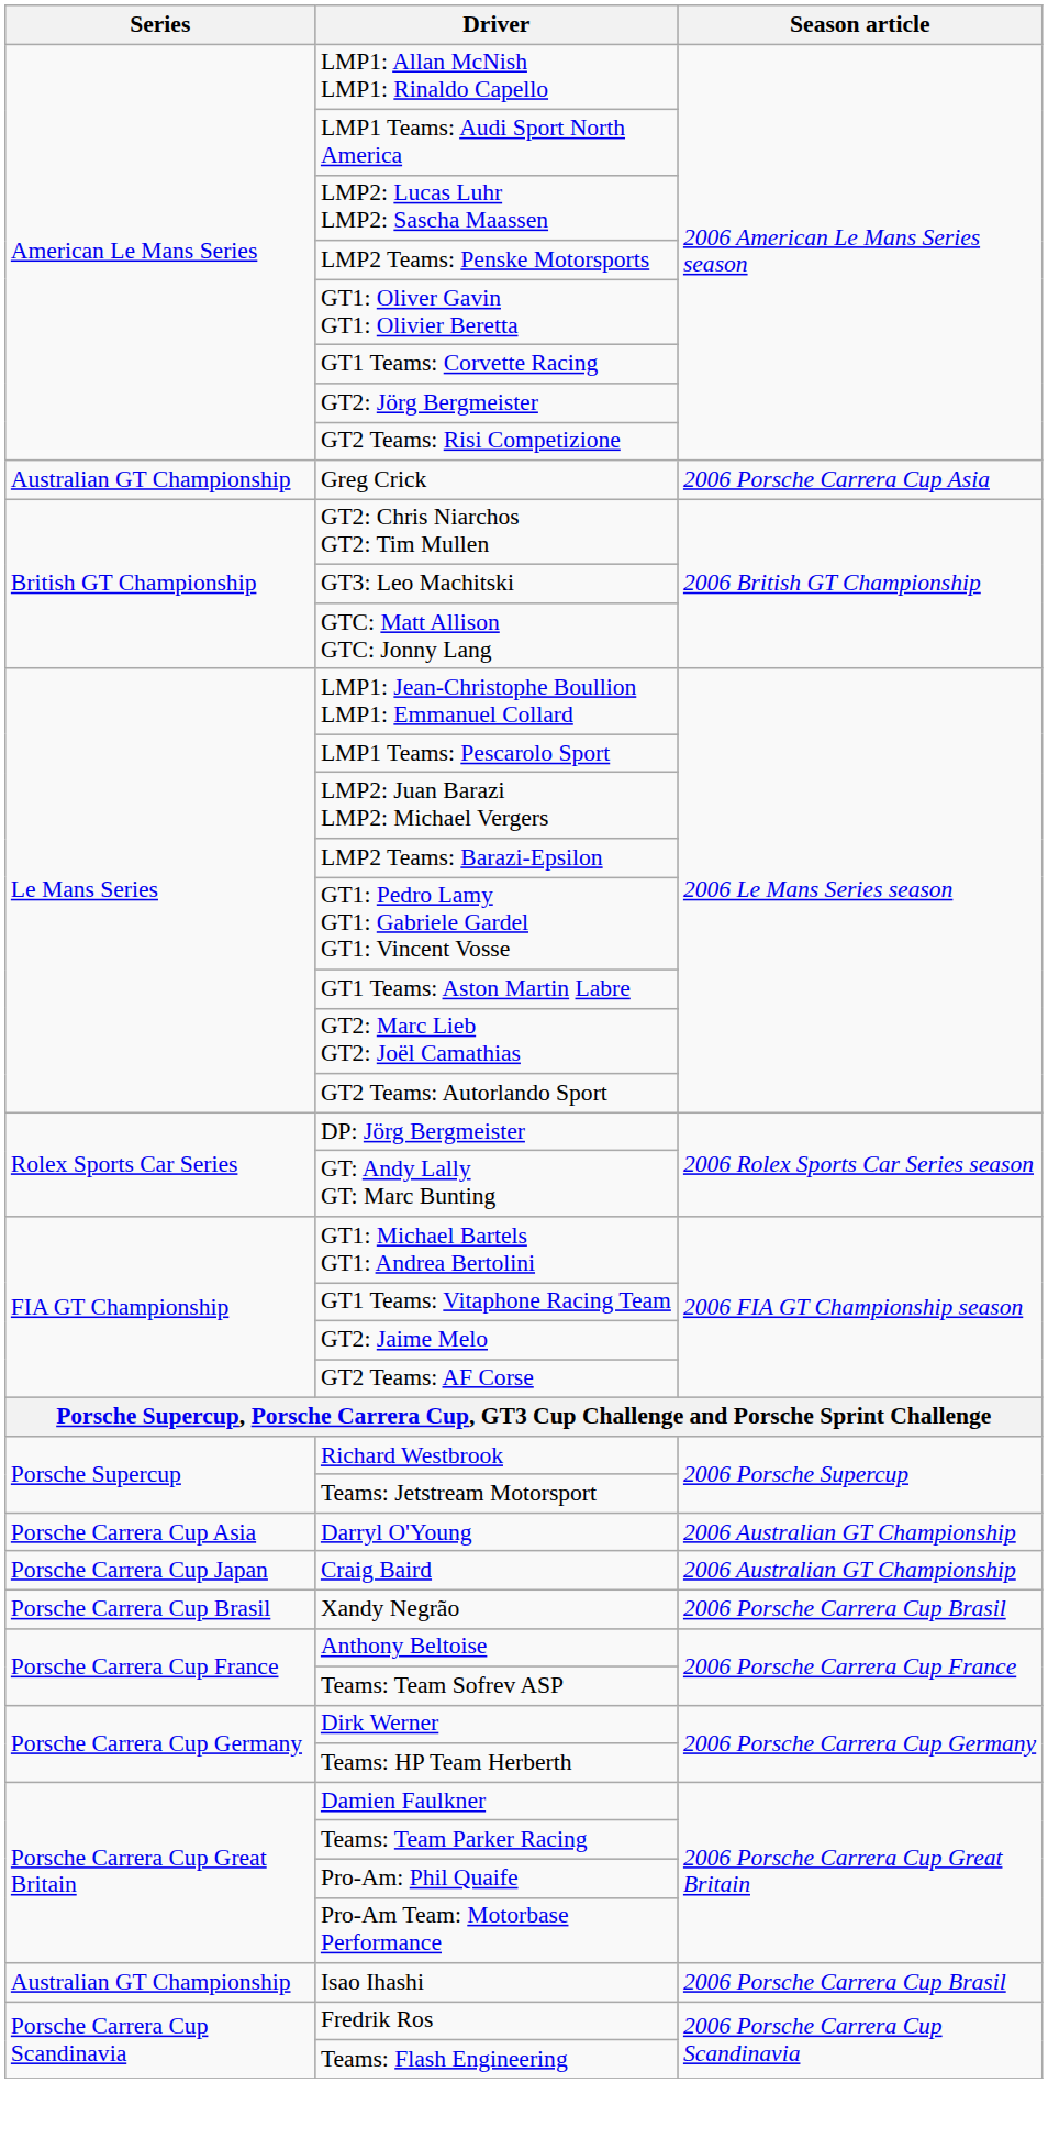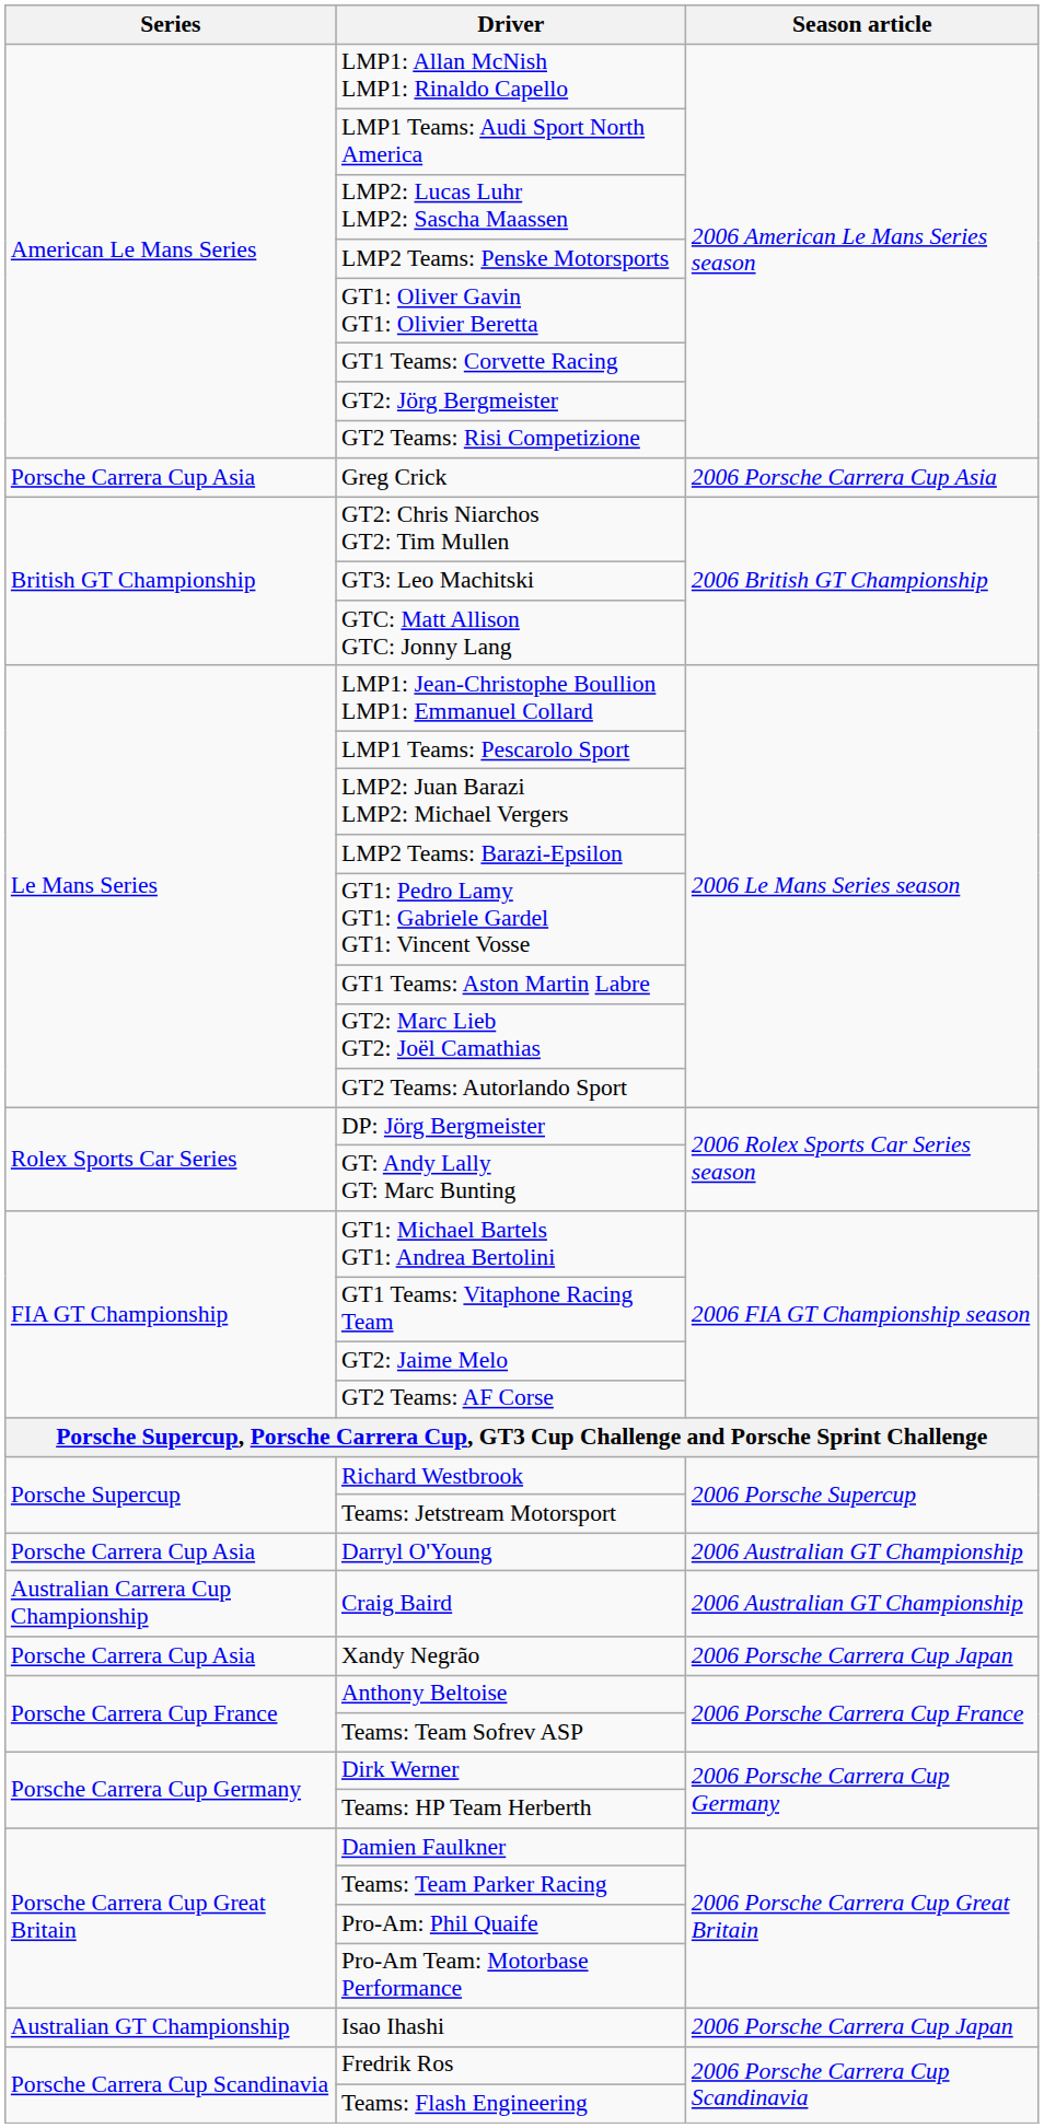Greg Crick | Series: Australian GT Championship -> Porsche Carrera Cup Asia
Craig Baird | Series: Porsche Carrera Cup Japan -> Australian Carrera Cup Championship
Xandy Negrão | Series: Porsche Carrera Cup Brasil -> Porsche Carrera Cup Asia
Xandy Negrão | Season article: 2006 Porsche Carrera Cup Brasil -> 2006 Porsche Carrera Cup Japan
Isao Ihashi | Season article: 2006 Porsche Carrera Cup Brasil -> 2006 Porsche Carrera Cup Japan
